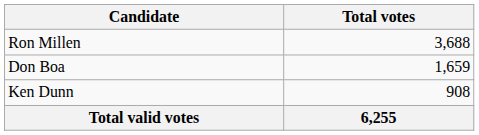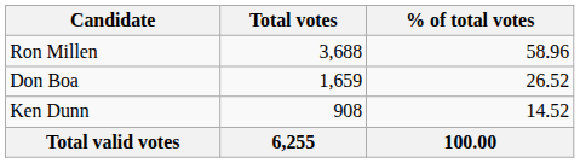+ column: % of total votes | 58.96 | 26.52 | 14.52 | 100.00
